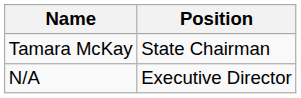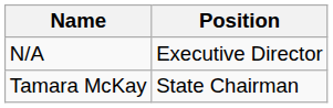rows swapped: Tamara McKay <-> N/A
